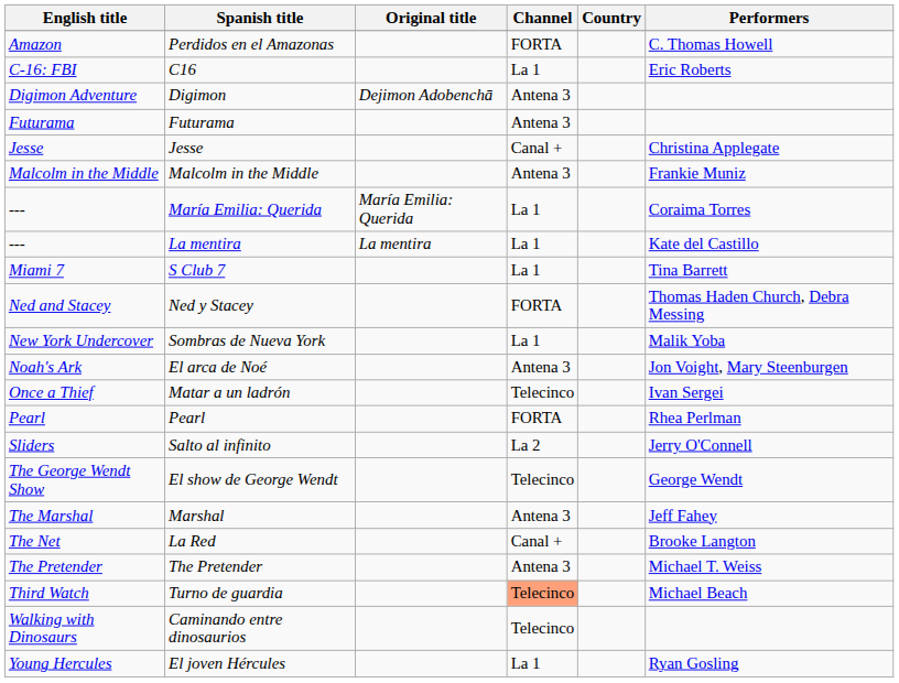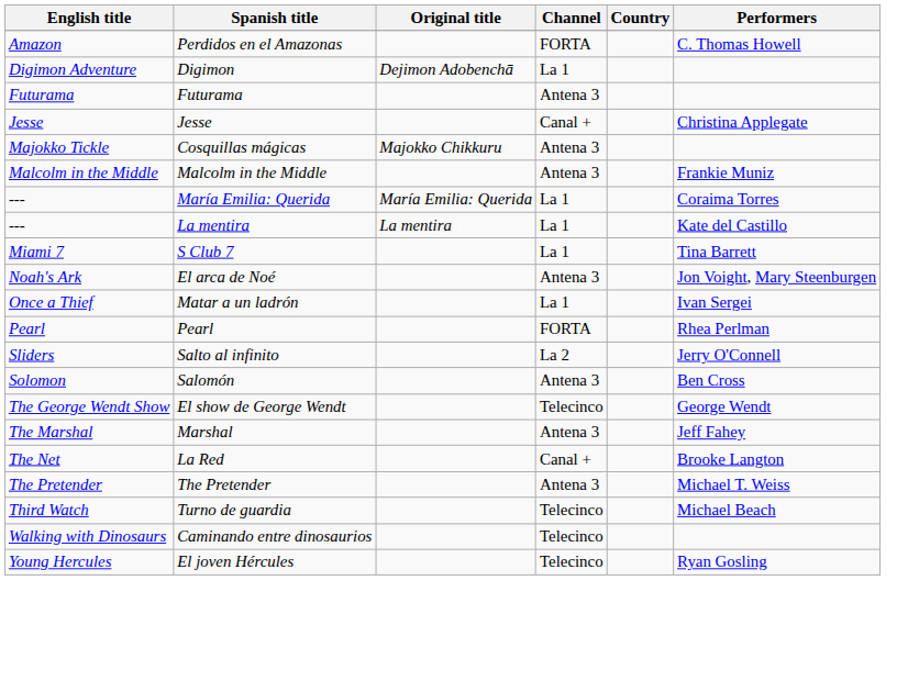- row: C-16: FBI | C16 | La 1 | Eric Roberts
Digimon | Channel: Antena 3 -> La 1
+ row: Majokko Tickle | Cosquillas mágicas | Majokko Chikkuru | Antena 3
- row: Ned and Stacey | Ned y Stacey | FORTA | Thomas Haden Church, Debra Messing
- row: New York Undercover | Sombras de Nueva York | La 1 | Malik Yoba
Matar a un ladrón | Channel: Telecinco -> La 1
+ row: Solomon | Salomón | Antena 3 | Ben Cross
Turno de guardia | Channel: lightsalmon background -> no background
El joven Hércules | Channel: La 1 -> Telecinco
